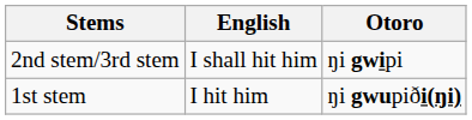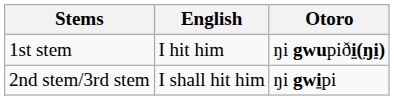rows swapped: 1st stem <-> 2nd stem/3rd stem
